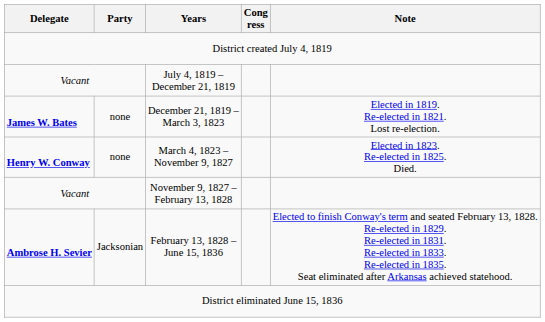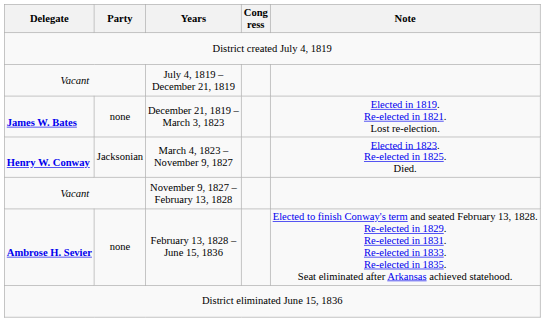March 4, 1823 – November 9, 1827 | Party: none -> Jacksonian
February 13, 1828 – June 15, 1836 | Party: Jacksonian -> none
